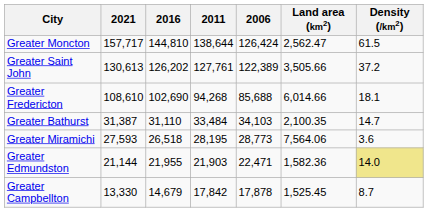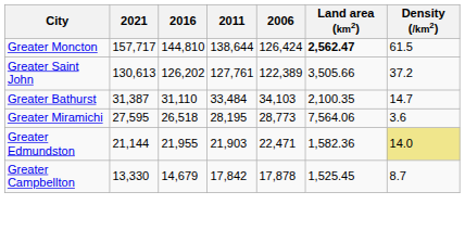Greater Moncton | Land area (km2): normal -> bold
- row: Greater Fredericton | 108,610 | 102,690 | 94,268 | 85,688 | 6,014.66 | 18.1
Greater Miramichi | 2021: 27,593 -> 27,595
